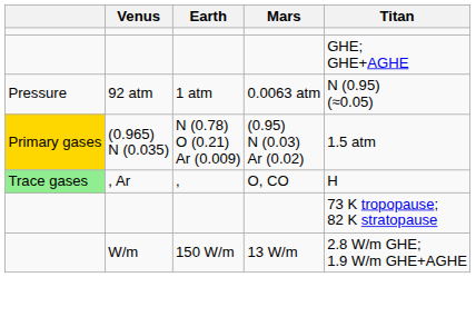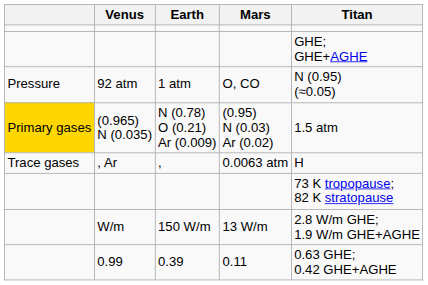92 atm | Mars: 0.0063 atm -> O, CO
, Ar | column 1: lightgreen background -> no background
, Ar | Mars: O, CO -> 0.0063 atm
+ row: 0.99 | 0.39 | 0.11 | 0.63 GHE; 0.42 GHE+AGHE
